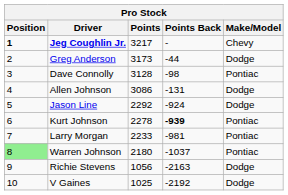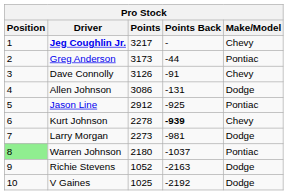Jeg Coughlin Jr. | Position: bold -> normal
Greg Anderson | Make/Model: Dodge -> Pontiac
Dave Connolly | Points: 3128 -> 3126
Dave Connolly | Points Back: -98 -> -91
Dave Connolly | Make/Model: Pontiac -> Chevy
Jason Line | Points: 2292 -> 2912
Jason Line | Points Back: -924 -> -925
Jason Line | Make/Model: Dodge -> Pontiac
Kurt Johnson | Make/Model: Pontiac -> Chevy
Larry Morgan | Points: 2233 -> 2273
Larry Morgan | Make/Model: Pontiac -> Dodge
Richie Stevens | Points: 1056 -> 1052
